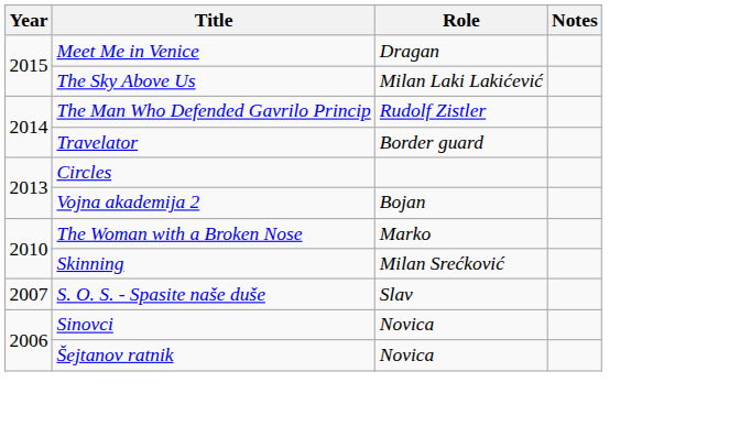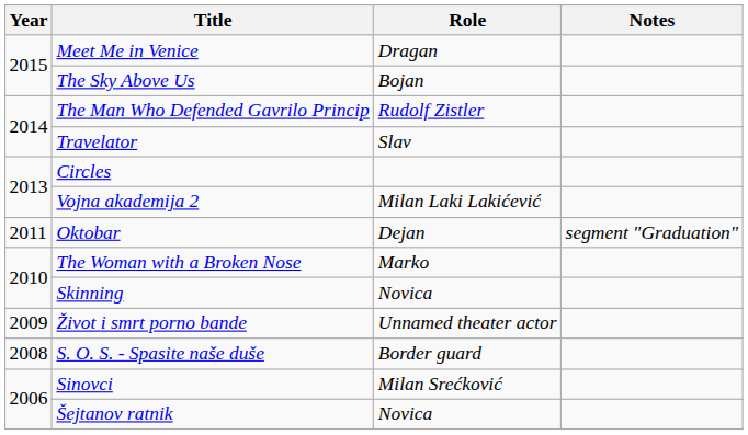The Sky Above Us | Role: Milan Laki Lakićević -> Bojan
Travelator | Role: Border guard -> Slav
Vojna akademija 2 | Role: Bojan -> Milan Laki Lakićević
+ row: 2011 | Oktobar | Dejan | segment "Graduation"
Skinning | Role: Milan Srećković -> Novica
+ row: 2009 | Život i smrt porno bande | Unnamed theater actor
S. O. S. - Spasite naše duše | Year: 2007 -> 2008
S. O. S. - Spasite naše duše | Role: Slav -> Border guard
Sinovci | Role: Novica -> Milan Srećković
